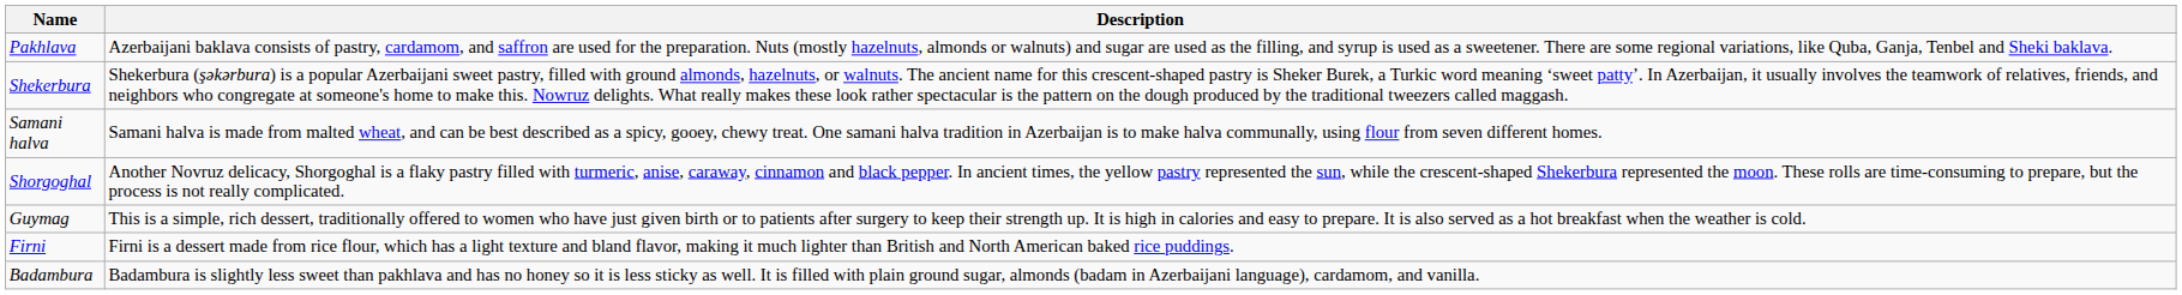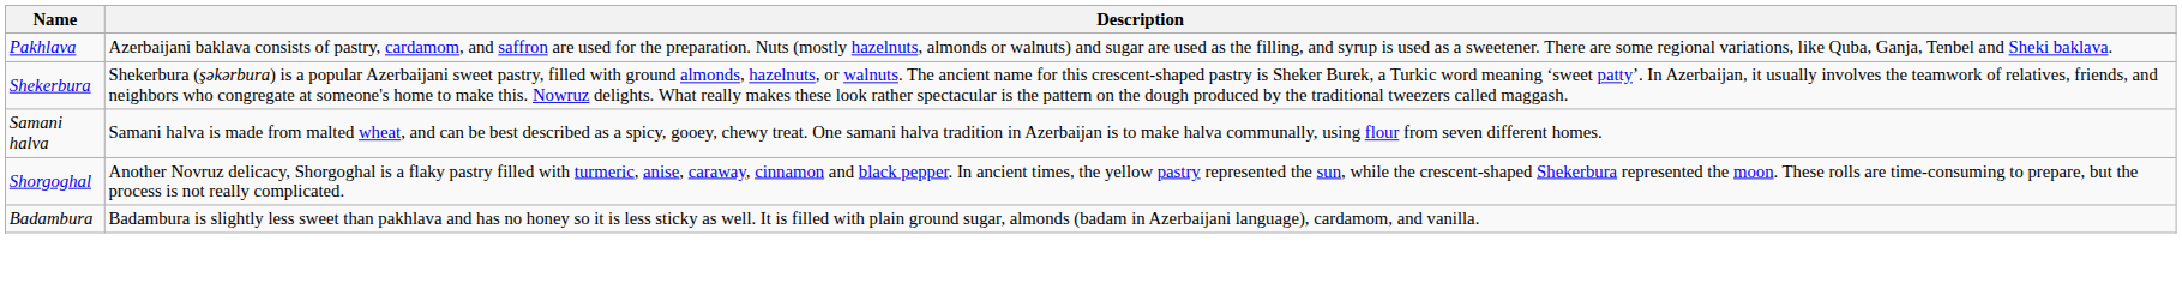- row: Guymag | This is a simple, rich dessert, traditionally offered to women who have just given birth or to patients after surgery to keep their strength up. It is high in calories and easy to prepare. It is also served as a hot breakfast when the weather is cold.
- row: Firni | Firni is a dessert made from rice flour, which has a light texture and bland flavor, making it much lighter than British and North American baked rice puddings.
